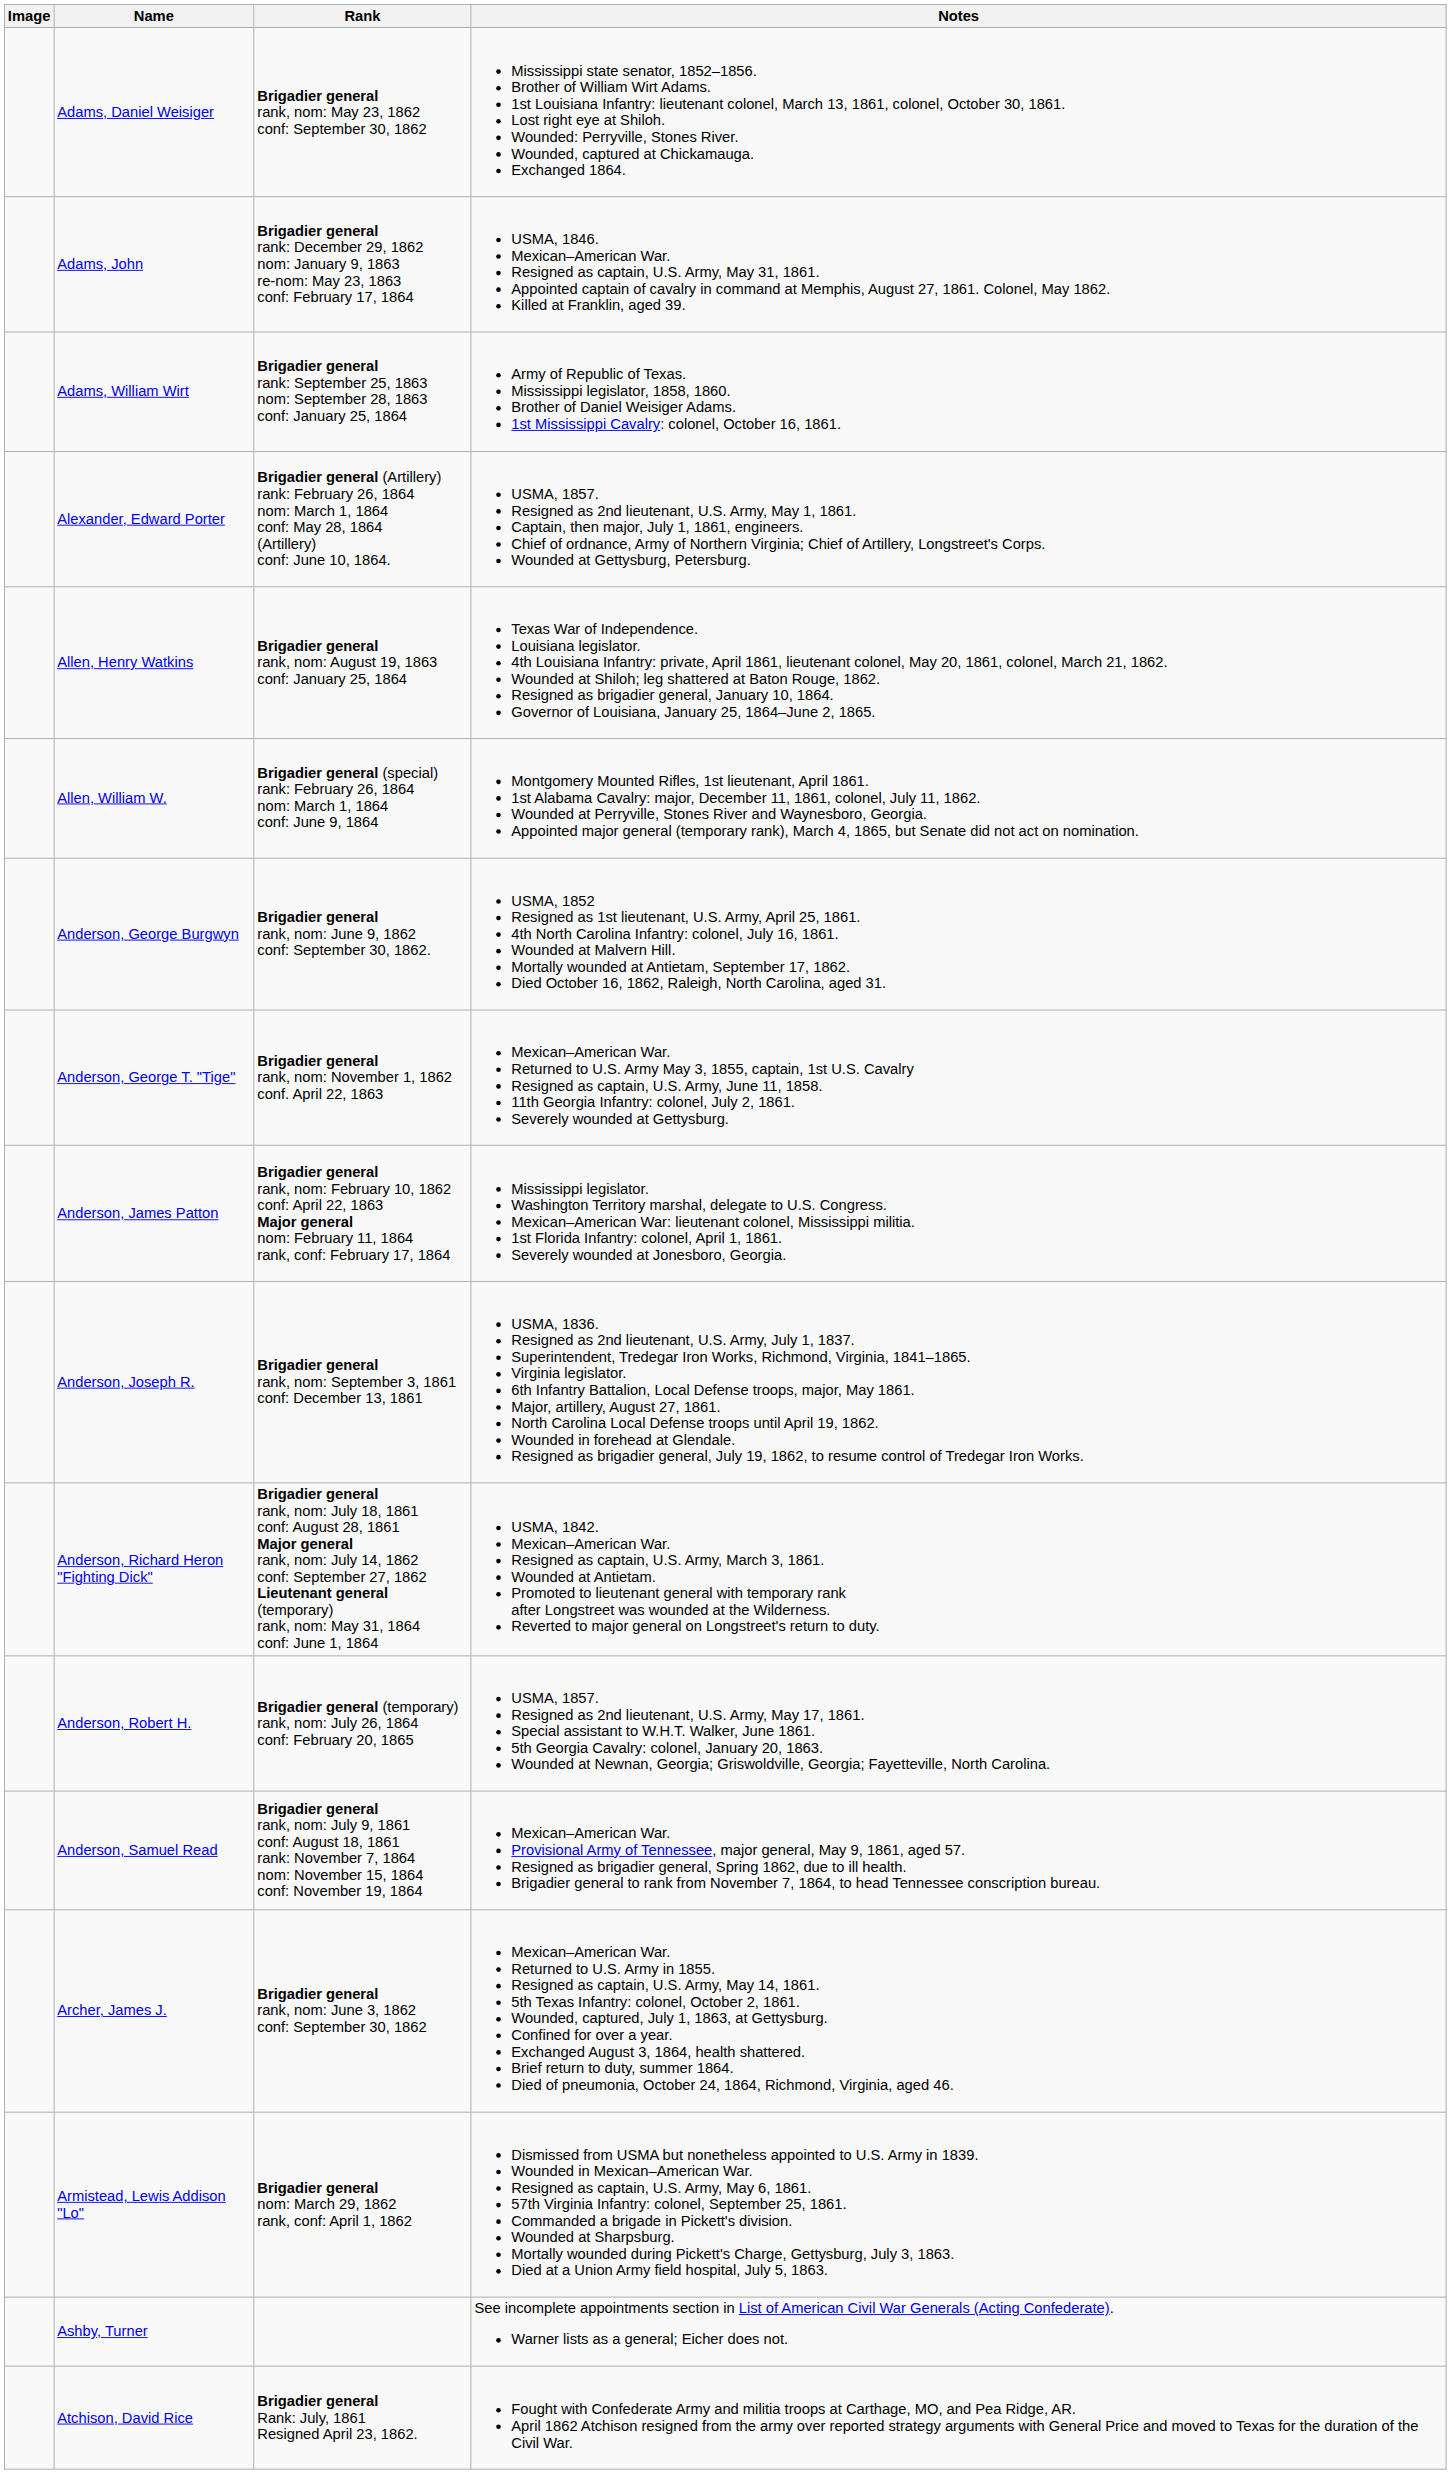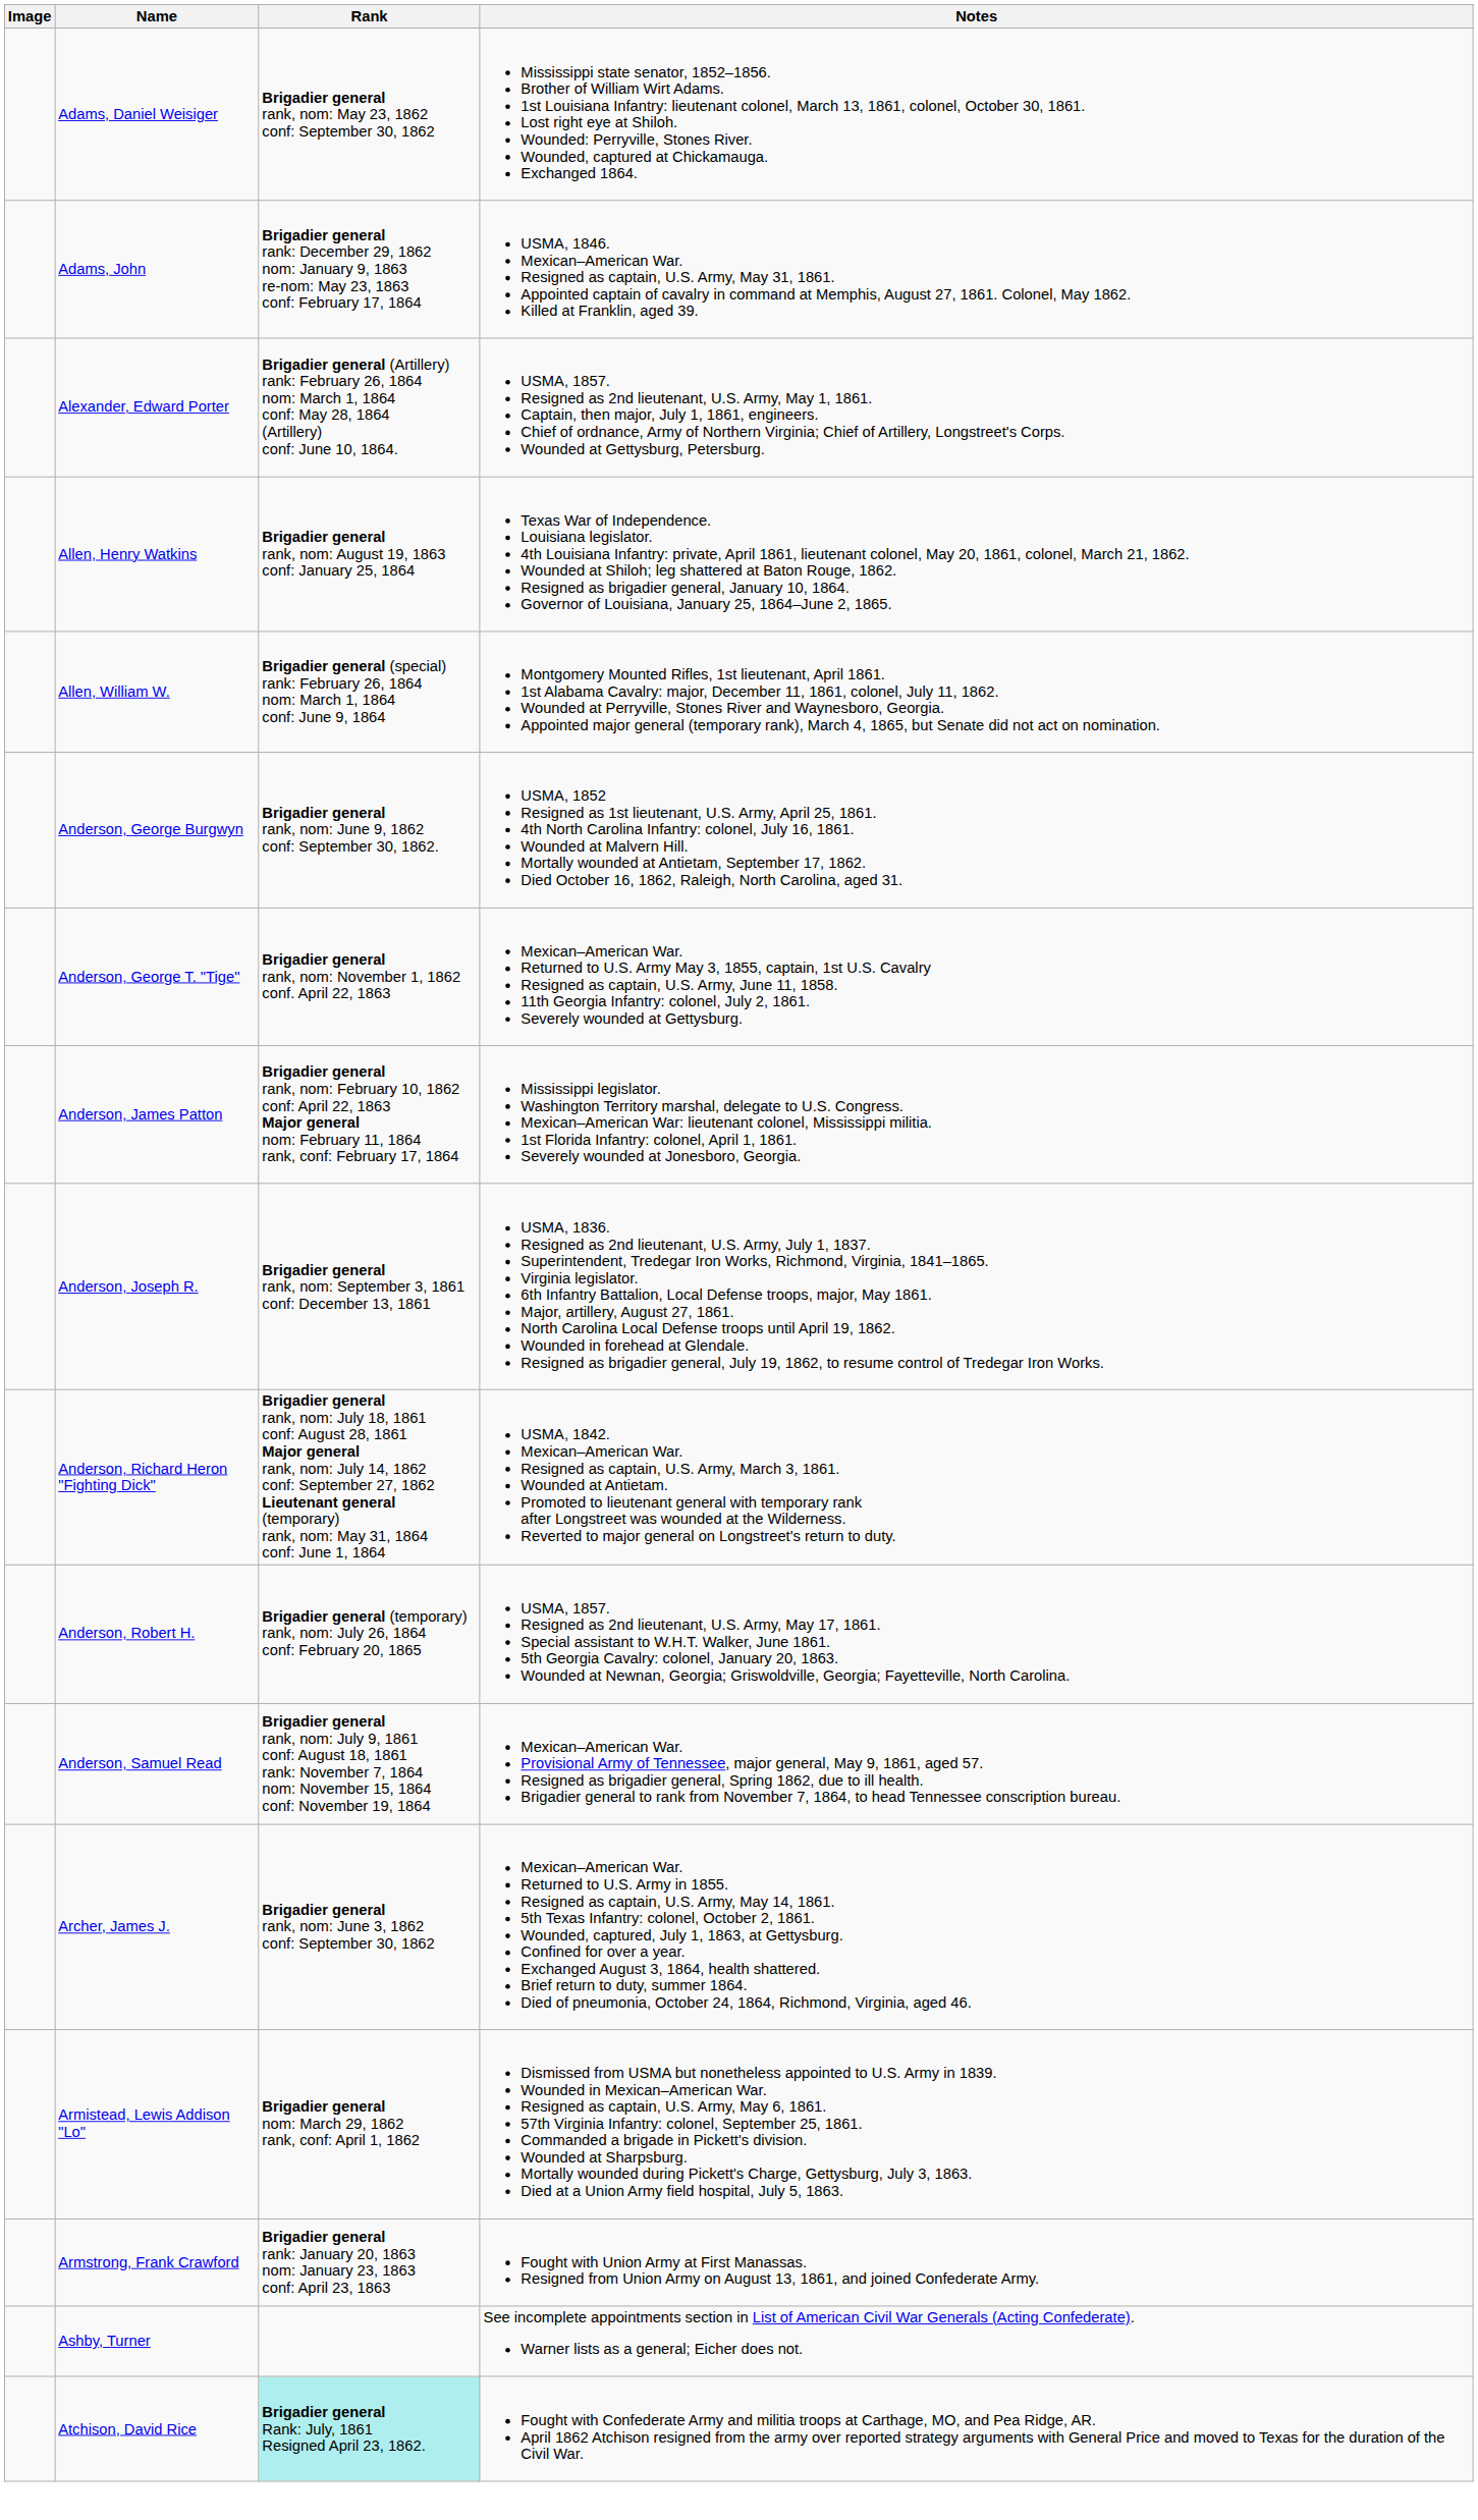- row: Adams, William Wirt | Brigadier general rank: September 25, 1863 nom: September 28, 1863 conf: January 25, 1864 | Army of Republic of Texas. Mississippi legislator, 1858, 1860. Brother of Daniel Weisiger Adams. 1st Mississippi Cavalry: colonel, October 16, 1861.
+ row: Armstrong, Frank Crawford | Brigadier general rank: January 20, 1863 nom: January 23, 1863 conf: April 23, 1863 | Fought with Union Army at First Manassas. Resigned from Union Army on August 13, 1861, and joined Confederate Army.
Atchison, David Rice | Rank: no background -> paleturquoise background
